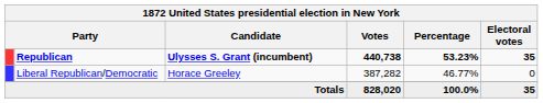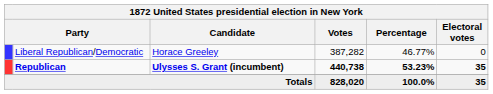rows swapped: Republican <-> Liberal Republican/Democratic
